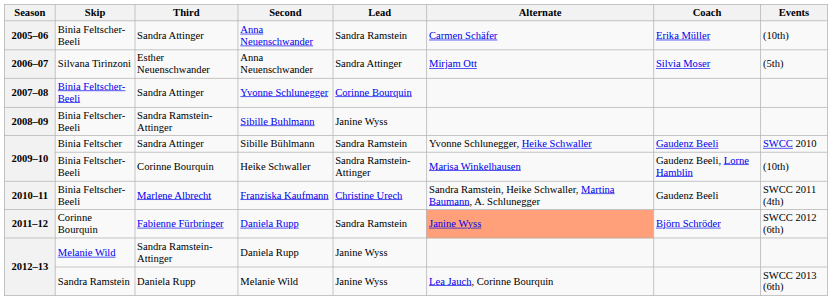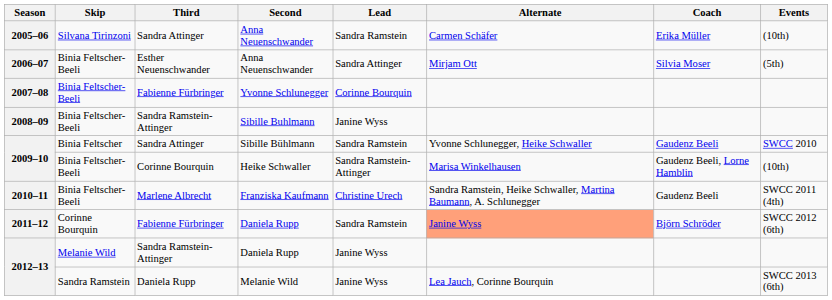2005–06 | Skip: Binia Feltscher-Beeli -> Silvana Tirinzoni
2006–07 | Skip: Silvana Tirinzoni -> Binia Feltscher-Beeli
2007–08 | Third: Sandra Attinger -> Fabienne Fürbringer
